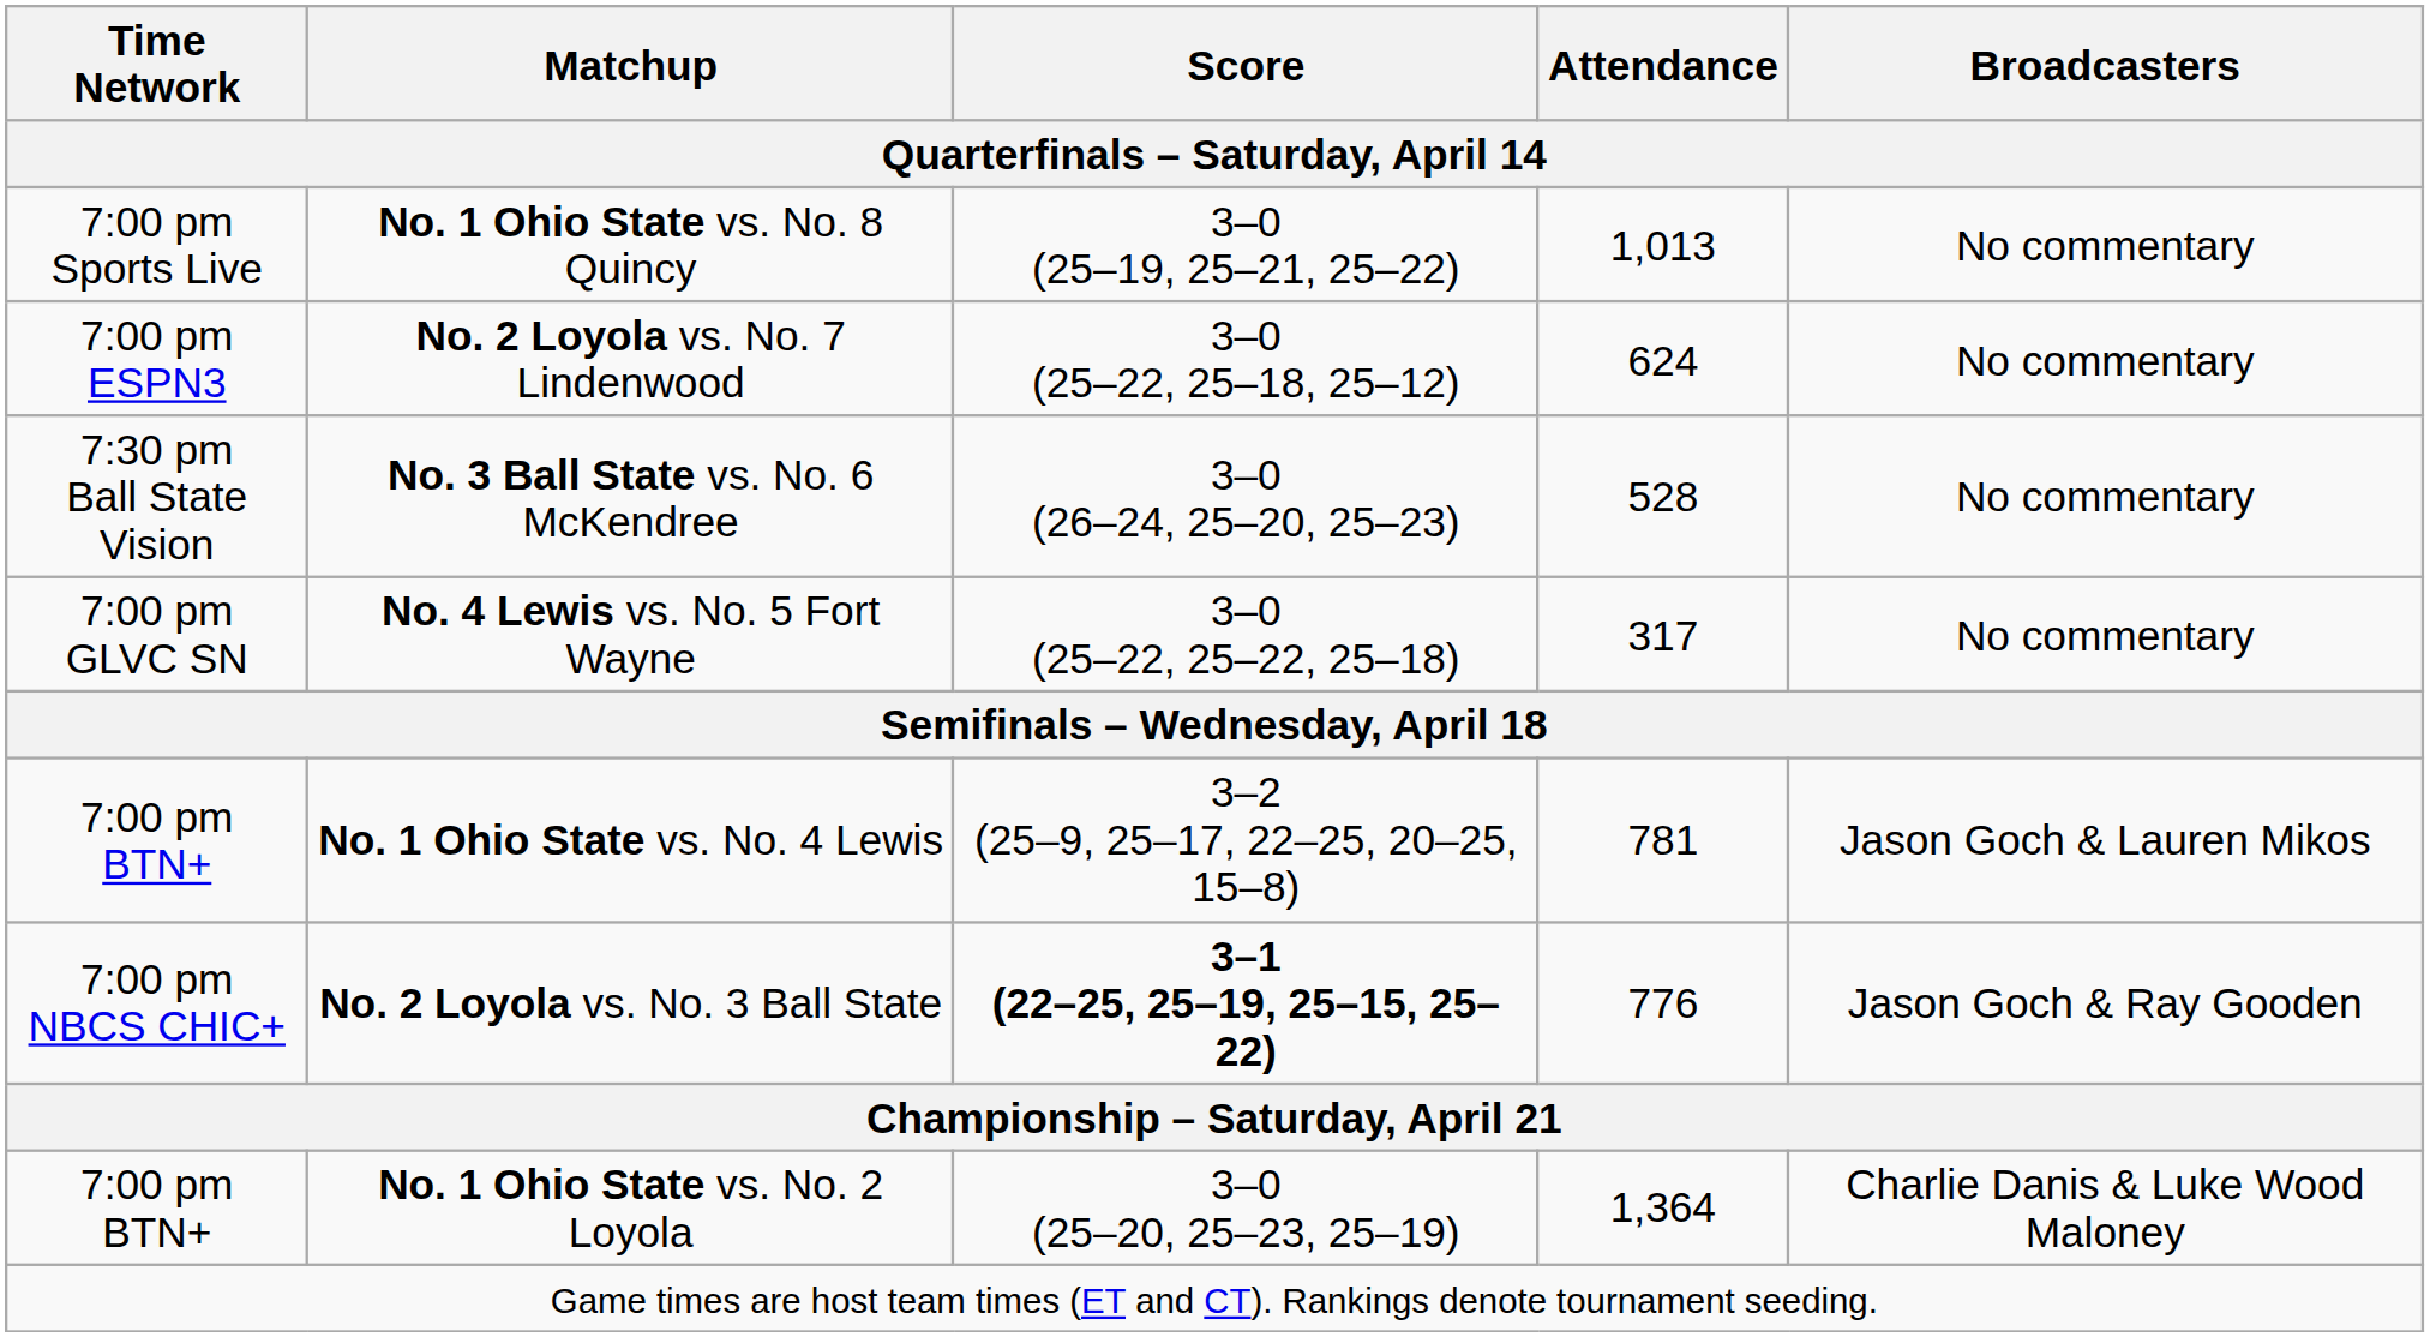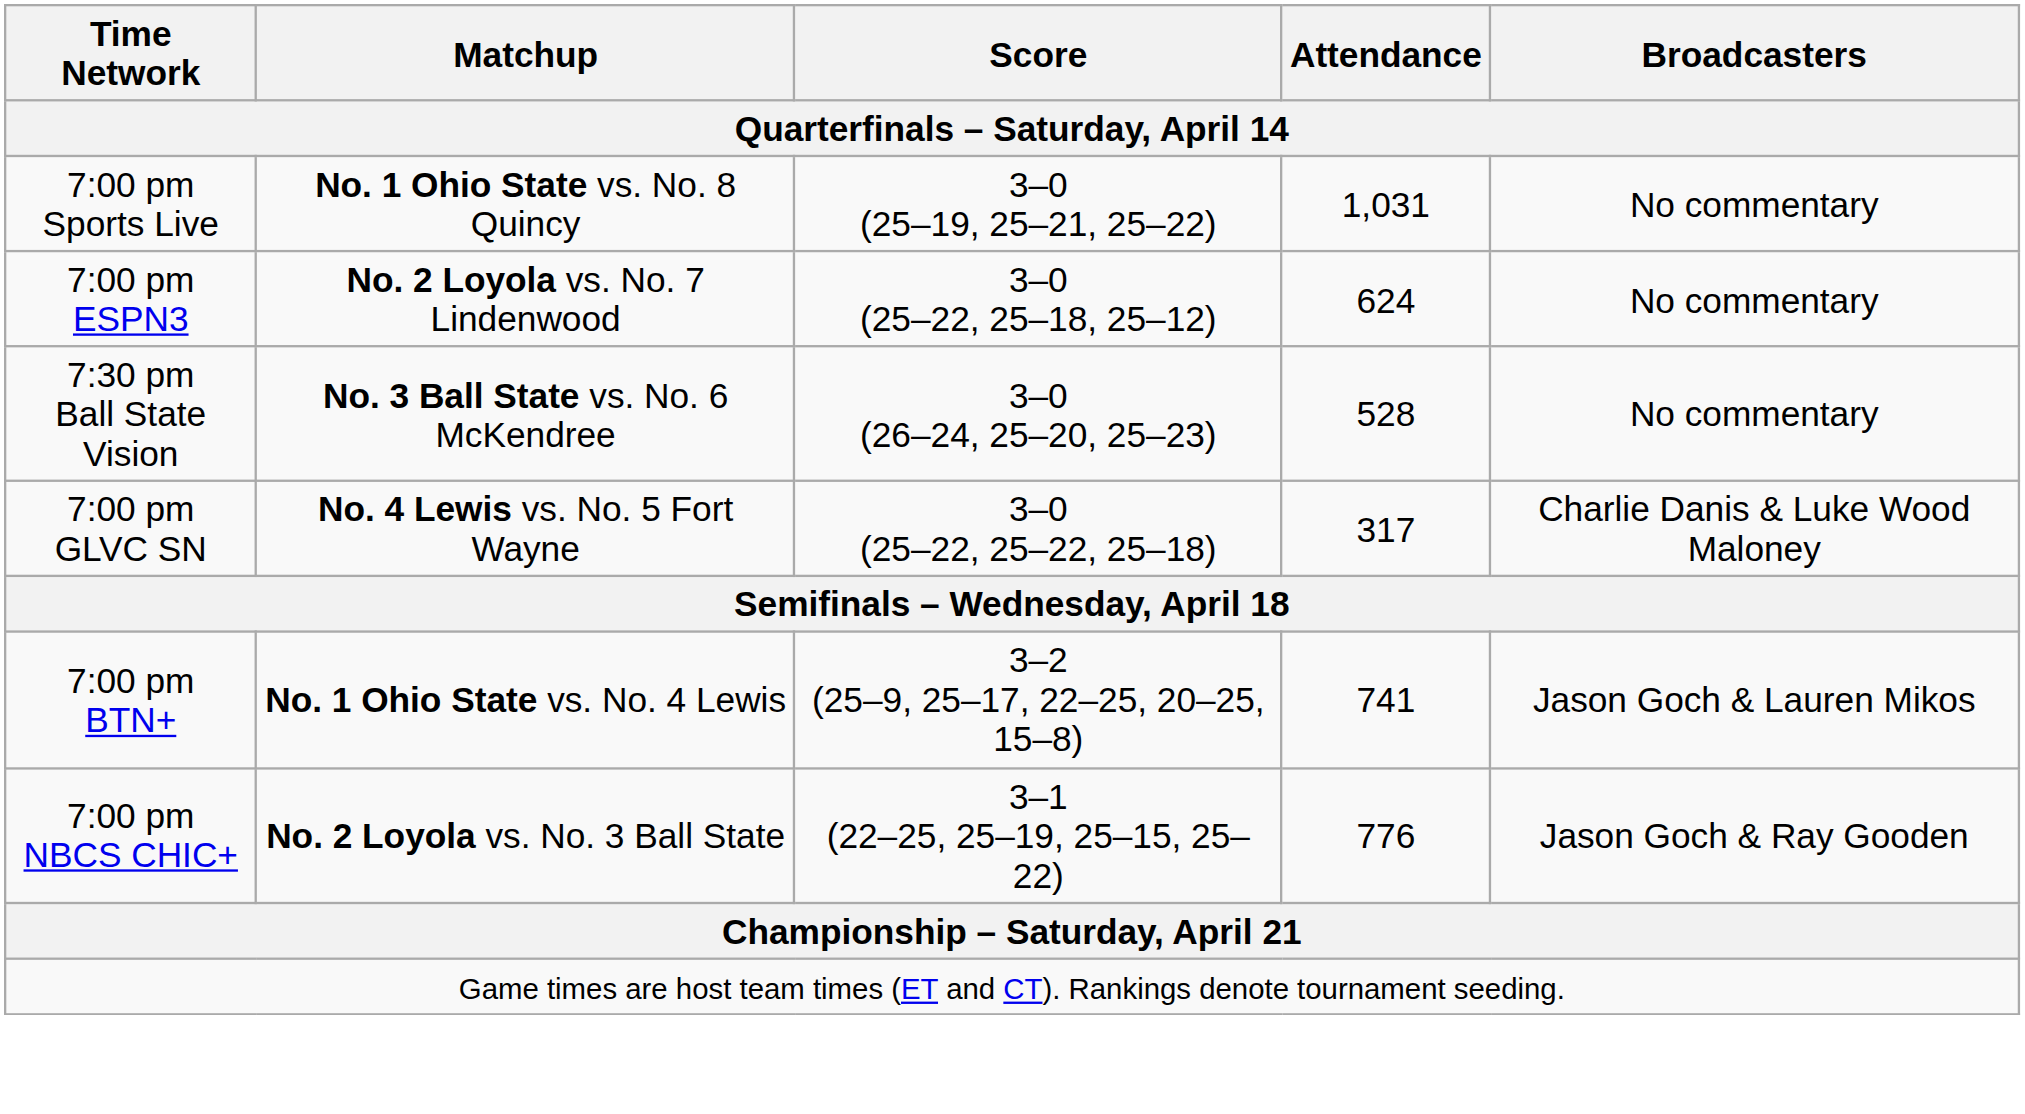No. 1 Ohio State vs. No. 8 Quincy | Attendance: 1,013 -> 1,031
No. 4 Lewis vs. No. 5 Fort Wayne | Broadcasters: No commentary -> Charlie Danis & Luke Wood Maloney
No. 1 Ohio State vs. No. 4 Lewis | Attendance: 781 -> 741
No. 2 Loyola vs. No. 3 Ball State | Score: bold -> normal
- row: 7:00 pm BTN+ | No. 1 Ohio State vs. No. 2 Loyola | 3–0 (25–20, 25–23, 25–19) | 1,364 | Charlie Danis & Luke Wood Maloney
